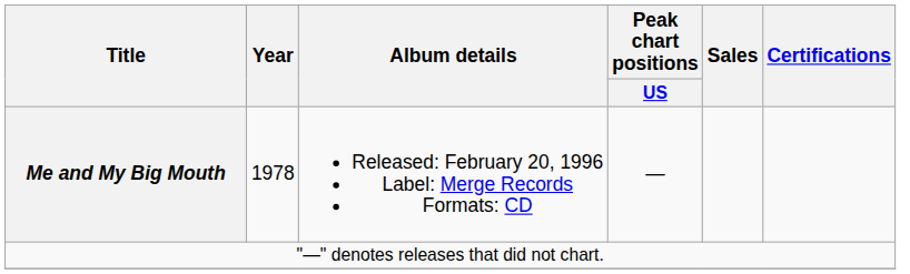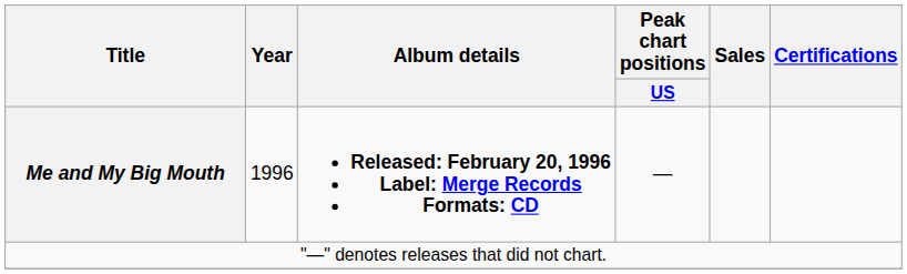Me and My Big Mouth | Year: 1978 -> 1996
Me and My Big Mouth | Album details: normal -> bold
